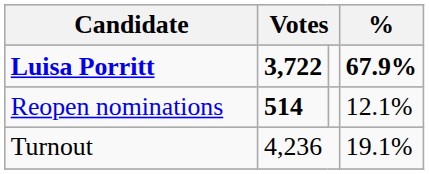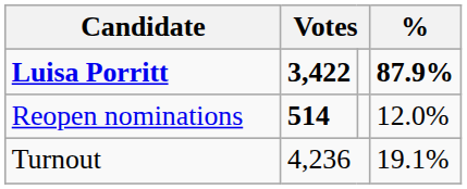Luisa Porritt | column 2: 3,722 -> 3,422
Luisa Porritt | %: 67.9% -> 87.9%
Reopen nominations | %: 12.1% -> 12.0%
